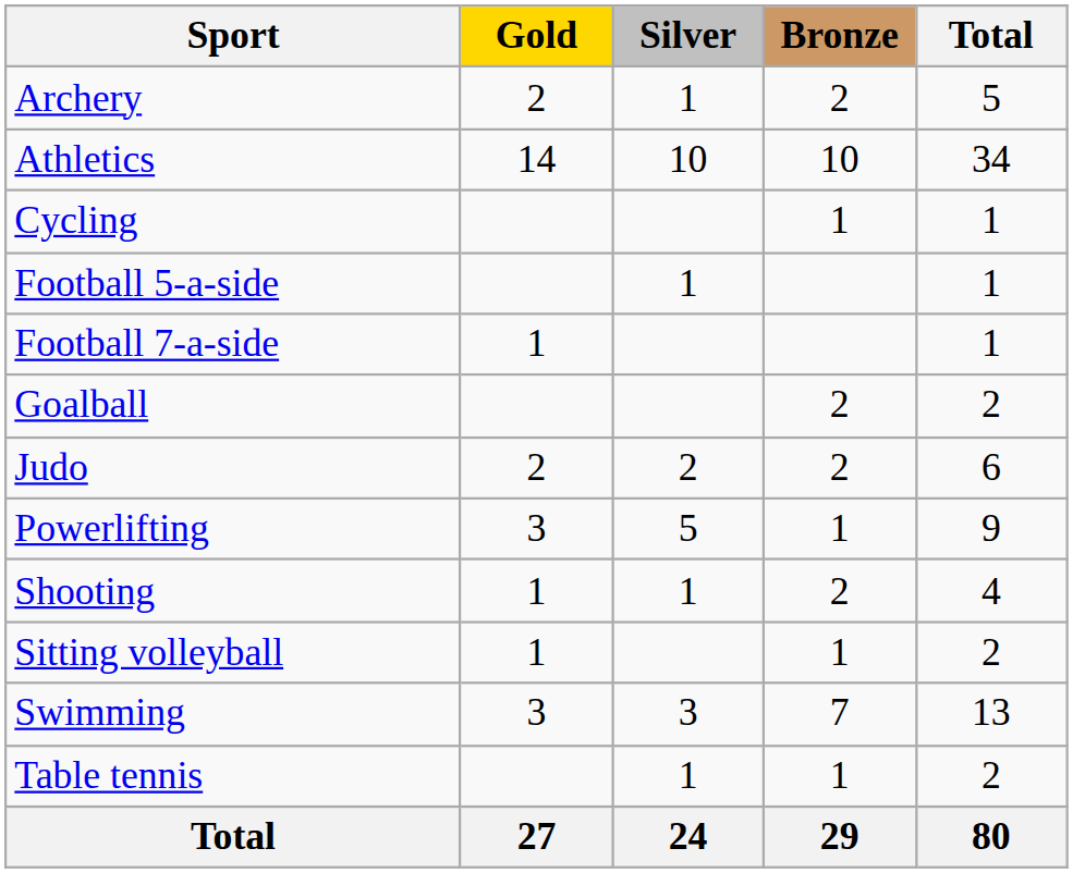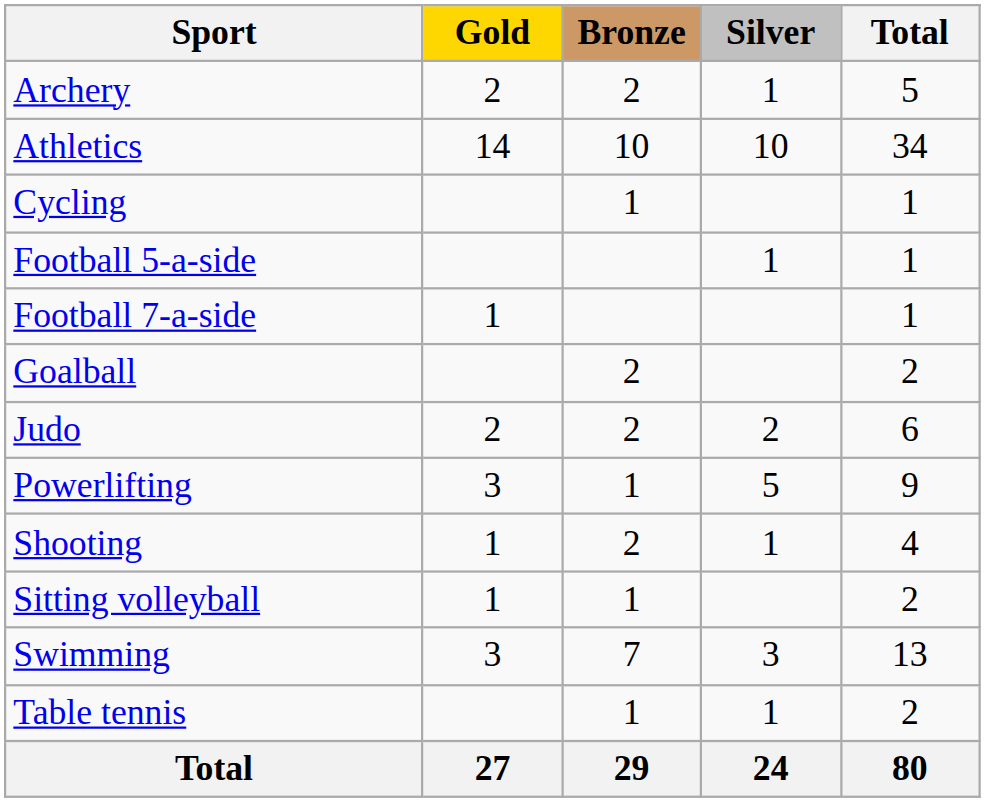columns swapped: Silver <-> Bronze
